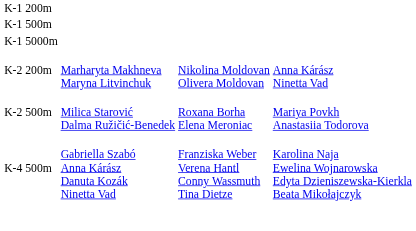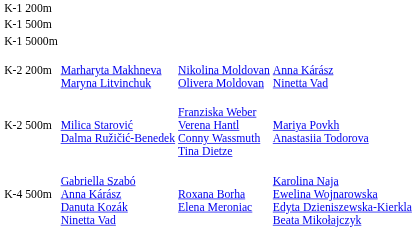K-2 500m | column 3: Roxana Borha Elena Meroniac -> Franziska Weber Verena Hantl Conny Wassmuth Tina Dietze
K-4 500m | column 3: Franziska Weber Verena Hantl Conny Wassmuth Tina Dietze -> Roxana Borha Elena Meroniac
